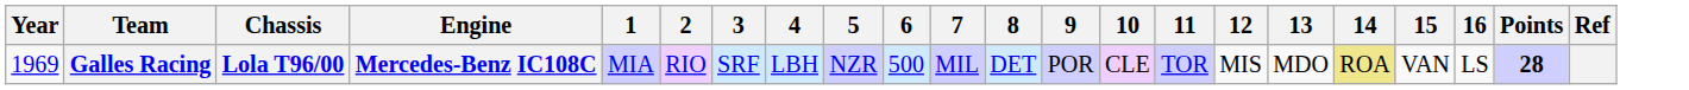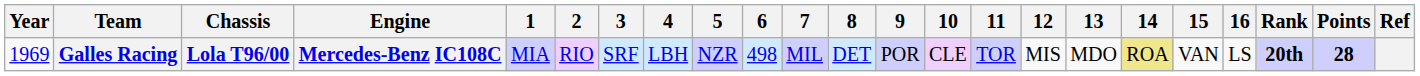+ column: Rank | 20th
Galles Racing | 6: 500 -> 498
